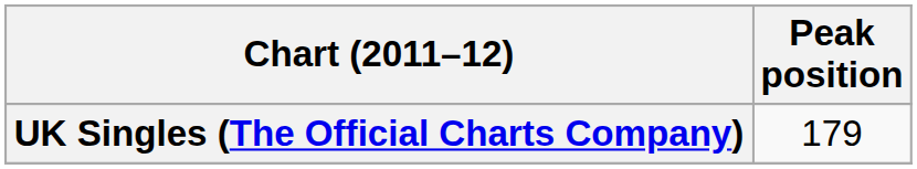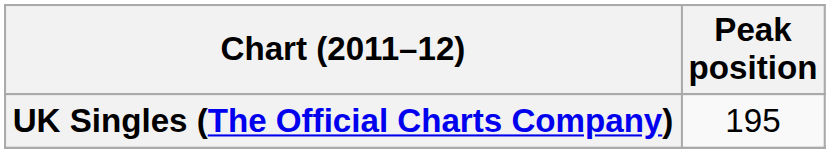UK Singles (The Official Charts Company) | Peak position: 179 -> 195
